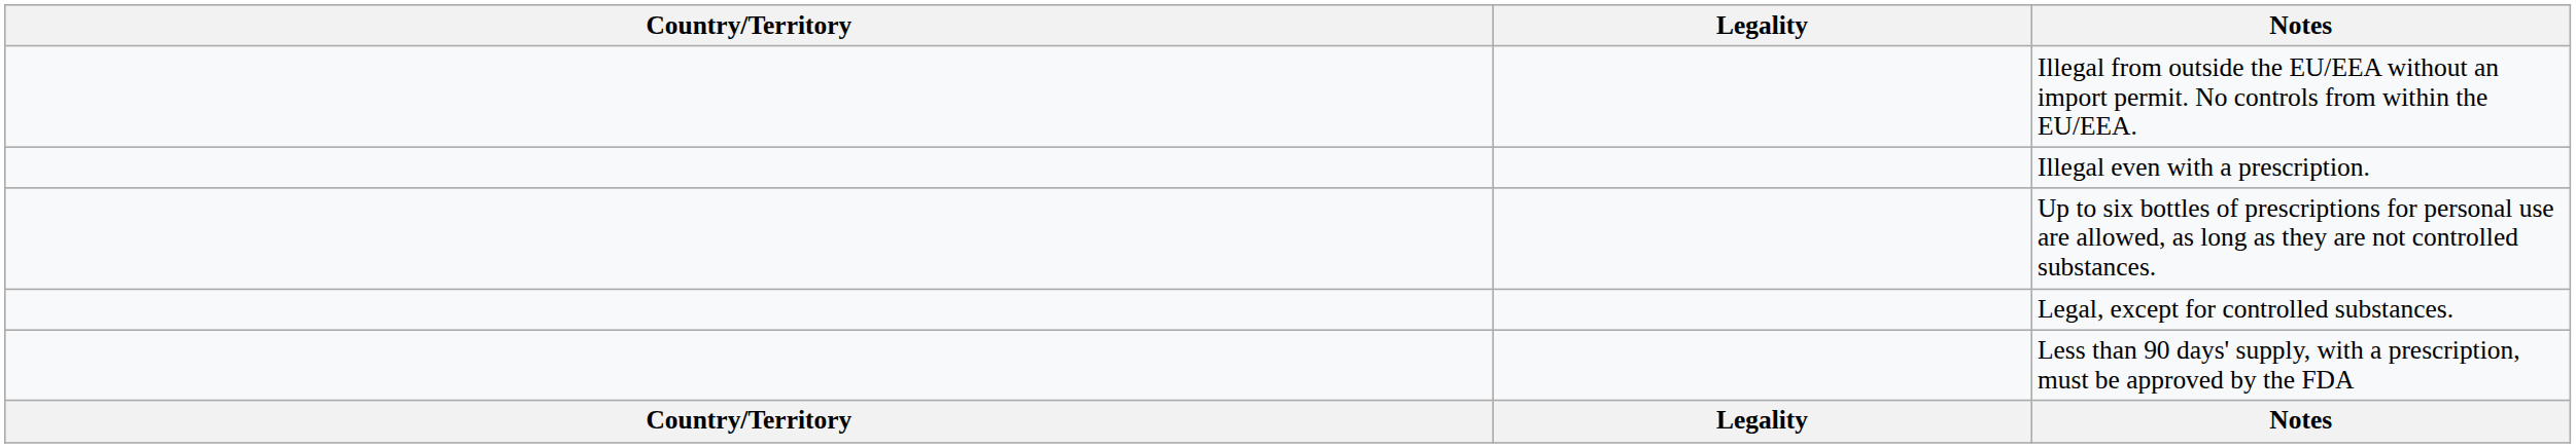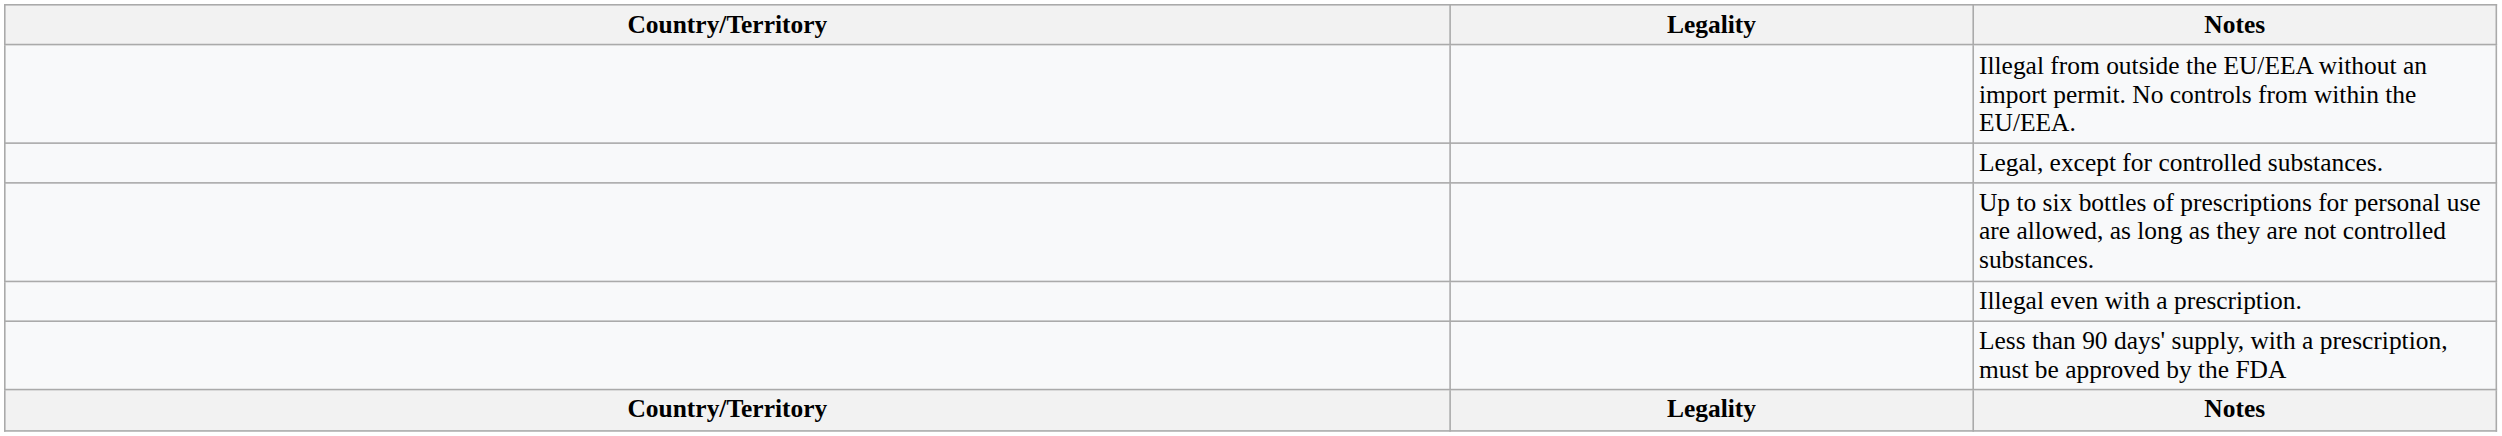rows swapped: Illegal even with a prescription. <-> Legal, except for controlled substances.
